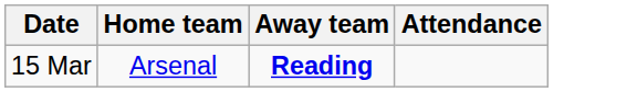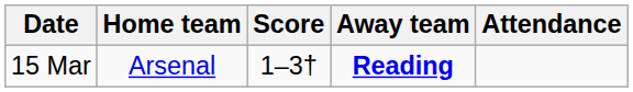+ column: Score | 1–3†
